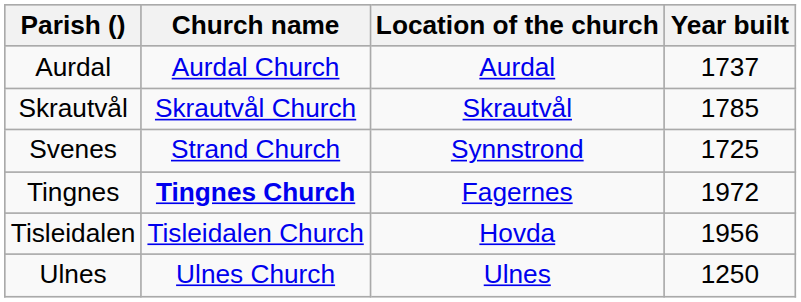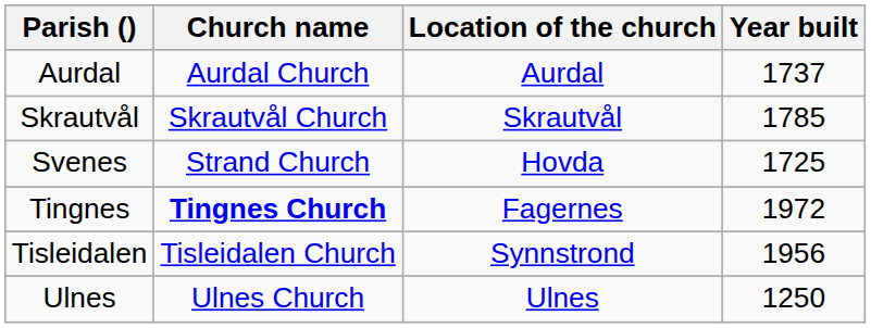Svenes | Location of the church: Synnstrond -> Hovda
Tisleidalen | Location of the church: Hovda -> Synnstrond
